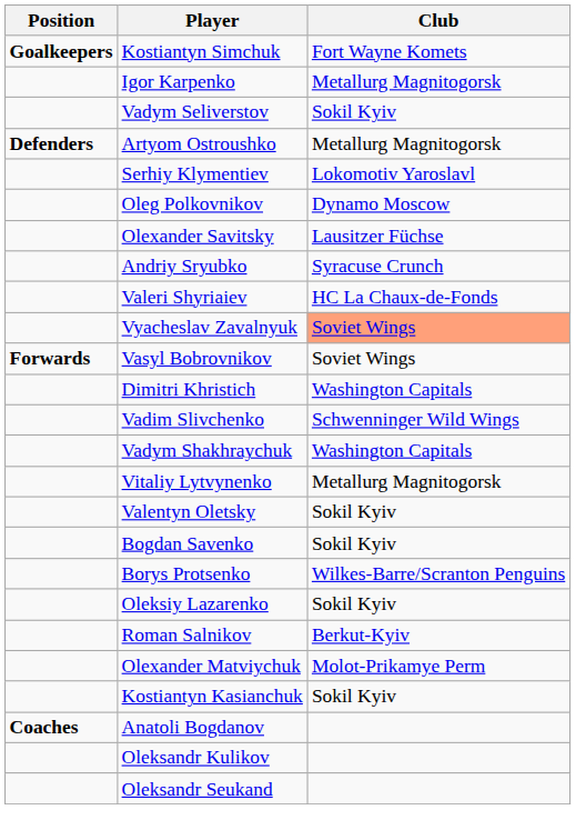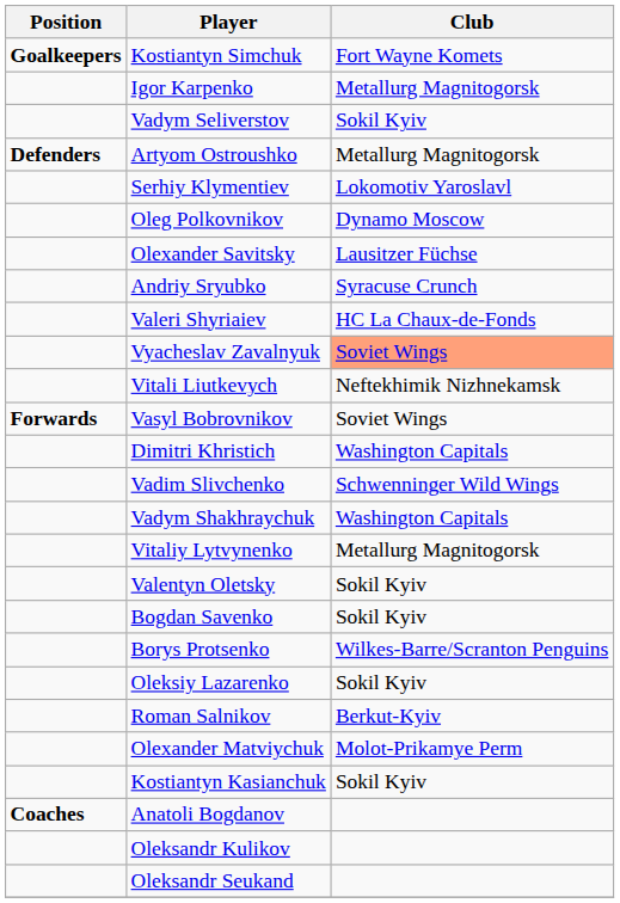+ row: Vitali Liutkevych | Neftekhimik Nizhnekamsk
